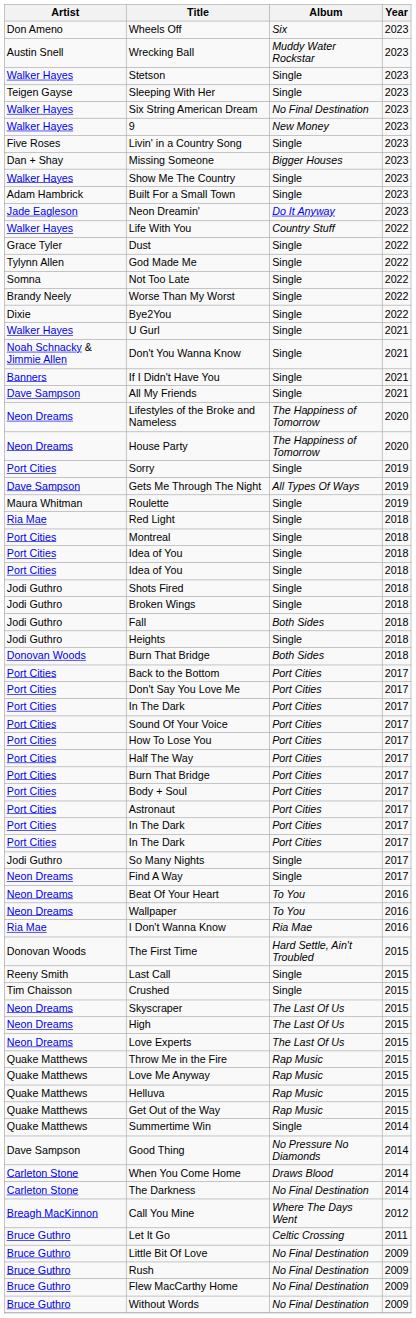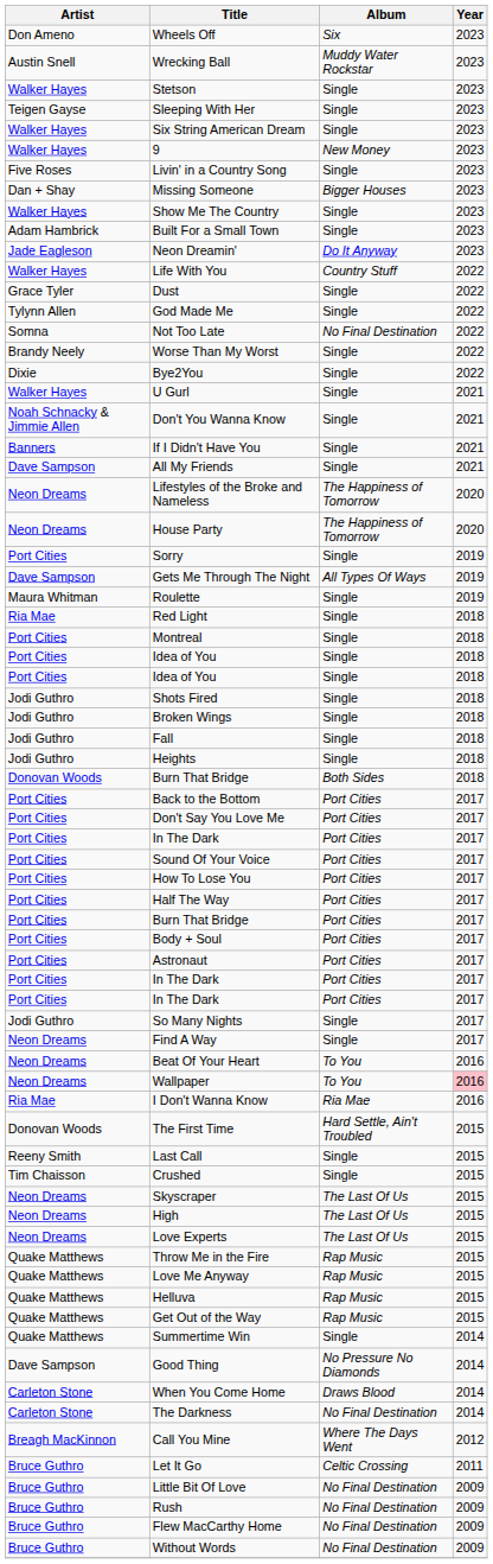Six String American Dream | Album: No Final Destination -> Single
Not Too Late | Album: Single -> No Final Destination
Fall | Album: Both Sides -> Single
Wallpaper | Year: no background -> pink background
